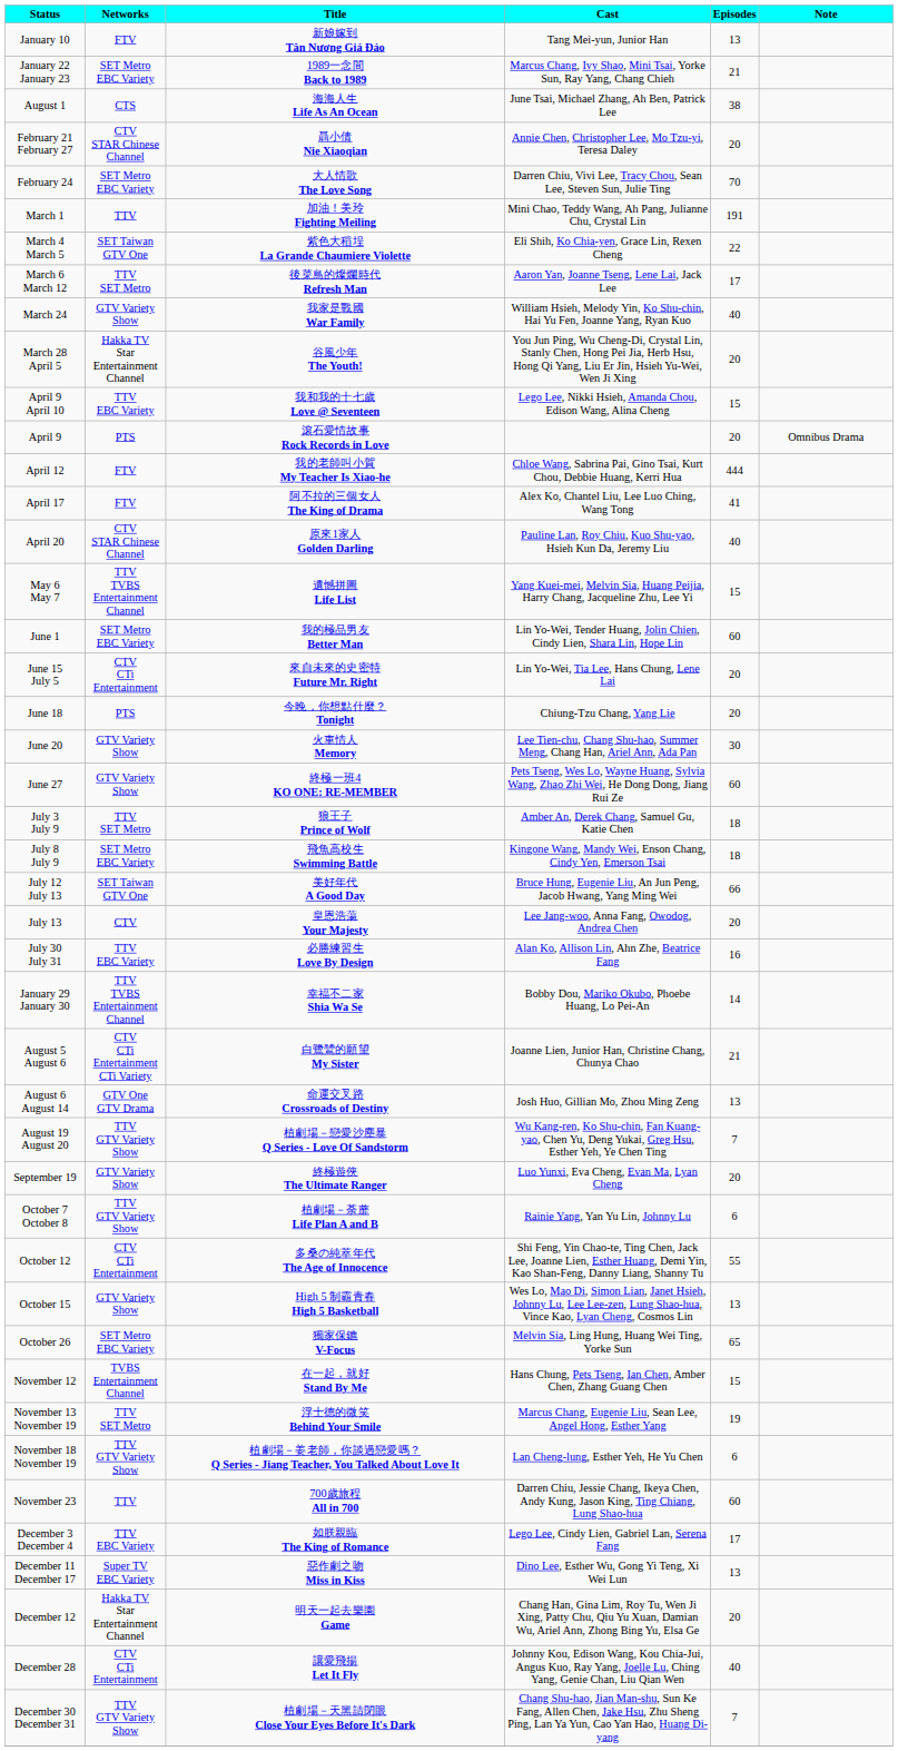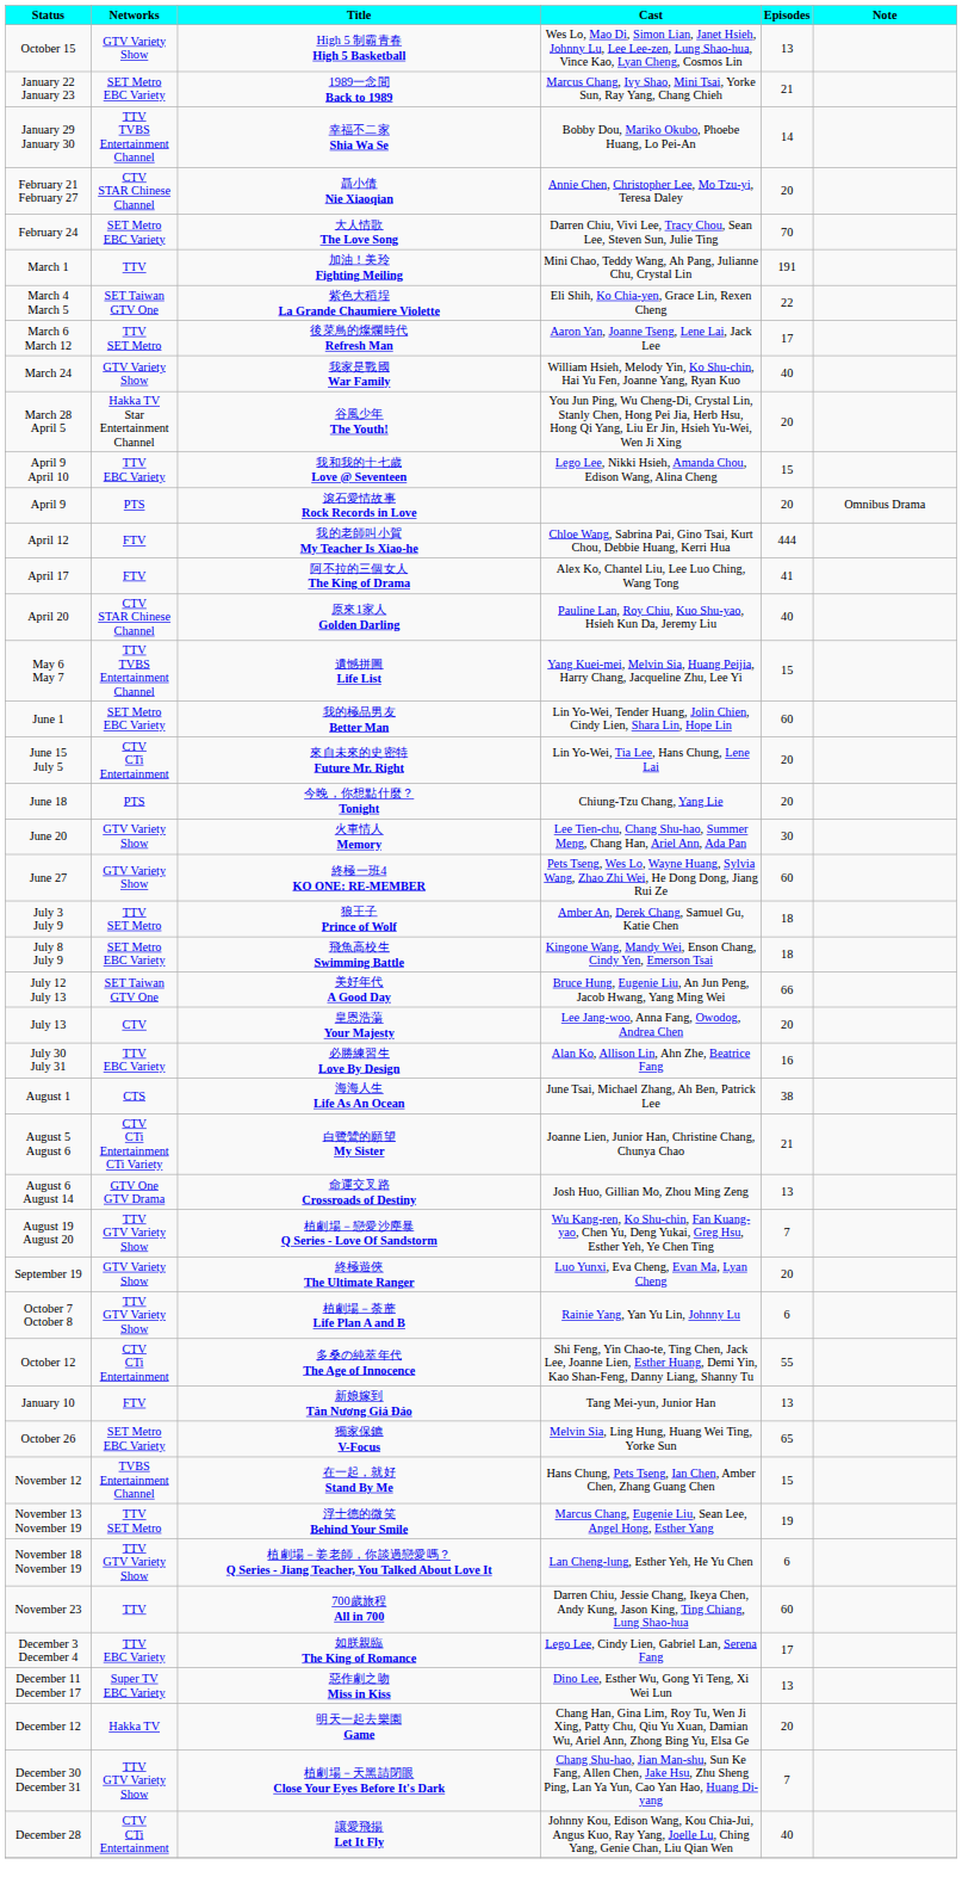rows swapped: January 10 <-> October 15
rows swapped: January 29 January 30 <-> August 1
December 12 | Networks: Hakka TV Star Entertainment Channel -> Hakka TV
rows swapped: December 28 <-> December 30 December 31
